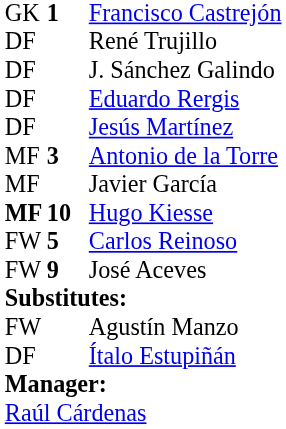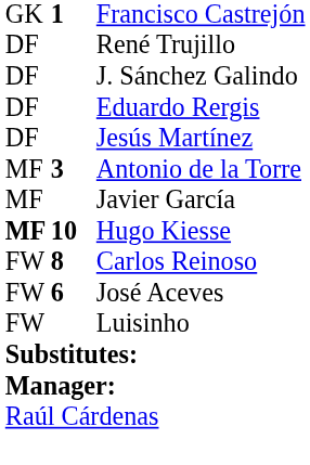Carlos Reinoso | column 2: 5 -> 8
José Aceves | column 2: 9 -> 6
+ row: FW | Luisinho
- row: FW | Agustín Manzo
- row: DF | Ítalo Estupiñán
